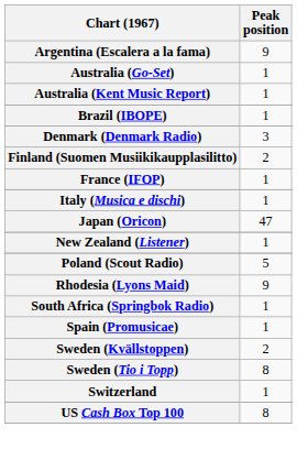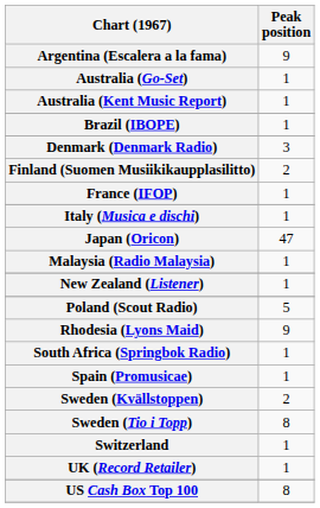+ row: Malaysia (Radio Malaysia) | 1
+ row: UK (Record Retailer) | 1
